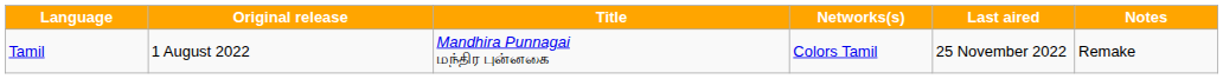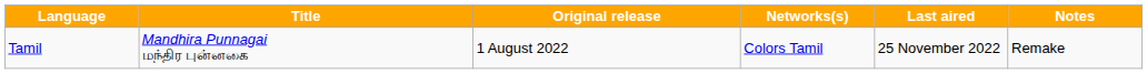columns swapped: Title <-> Original release
